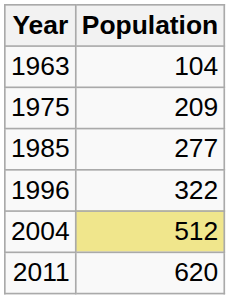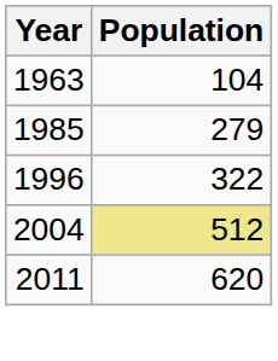- row: 1975 | 209
1985 | Population: 277 -> 279
